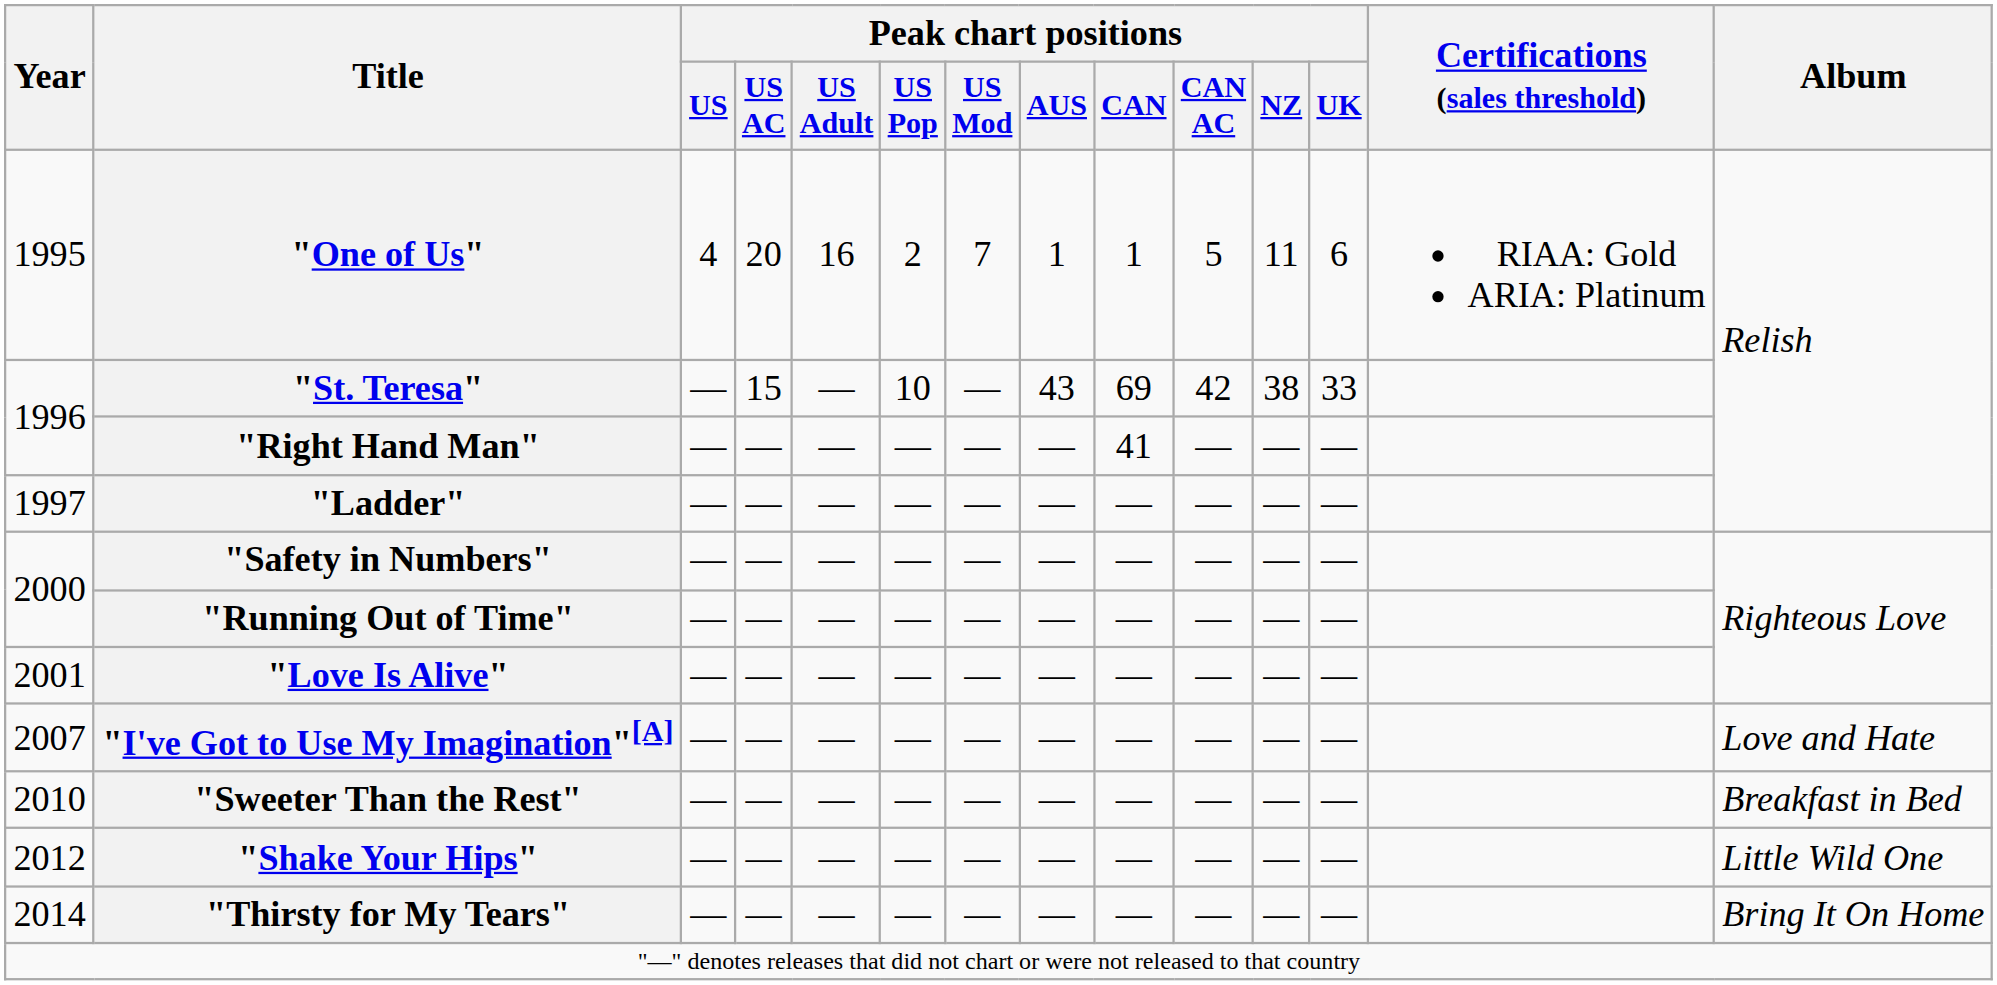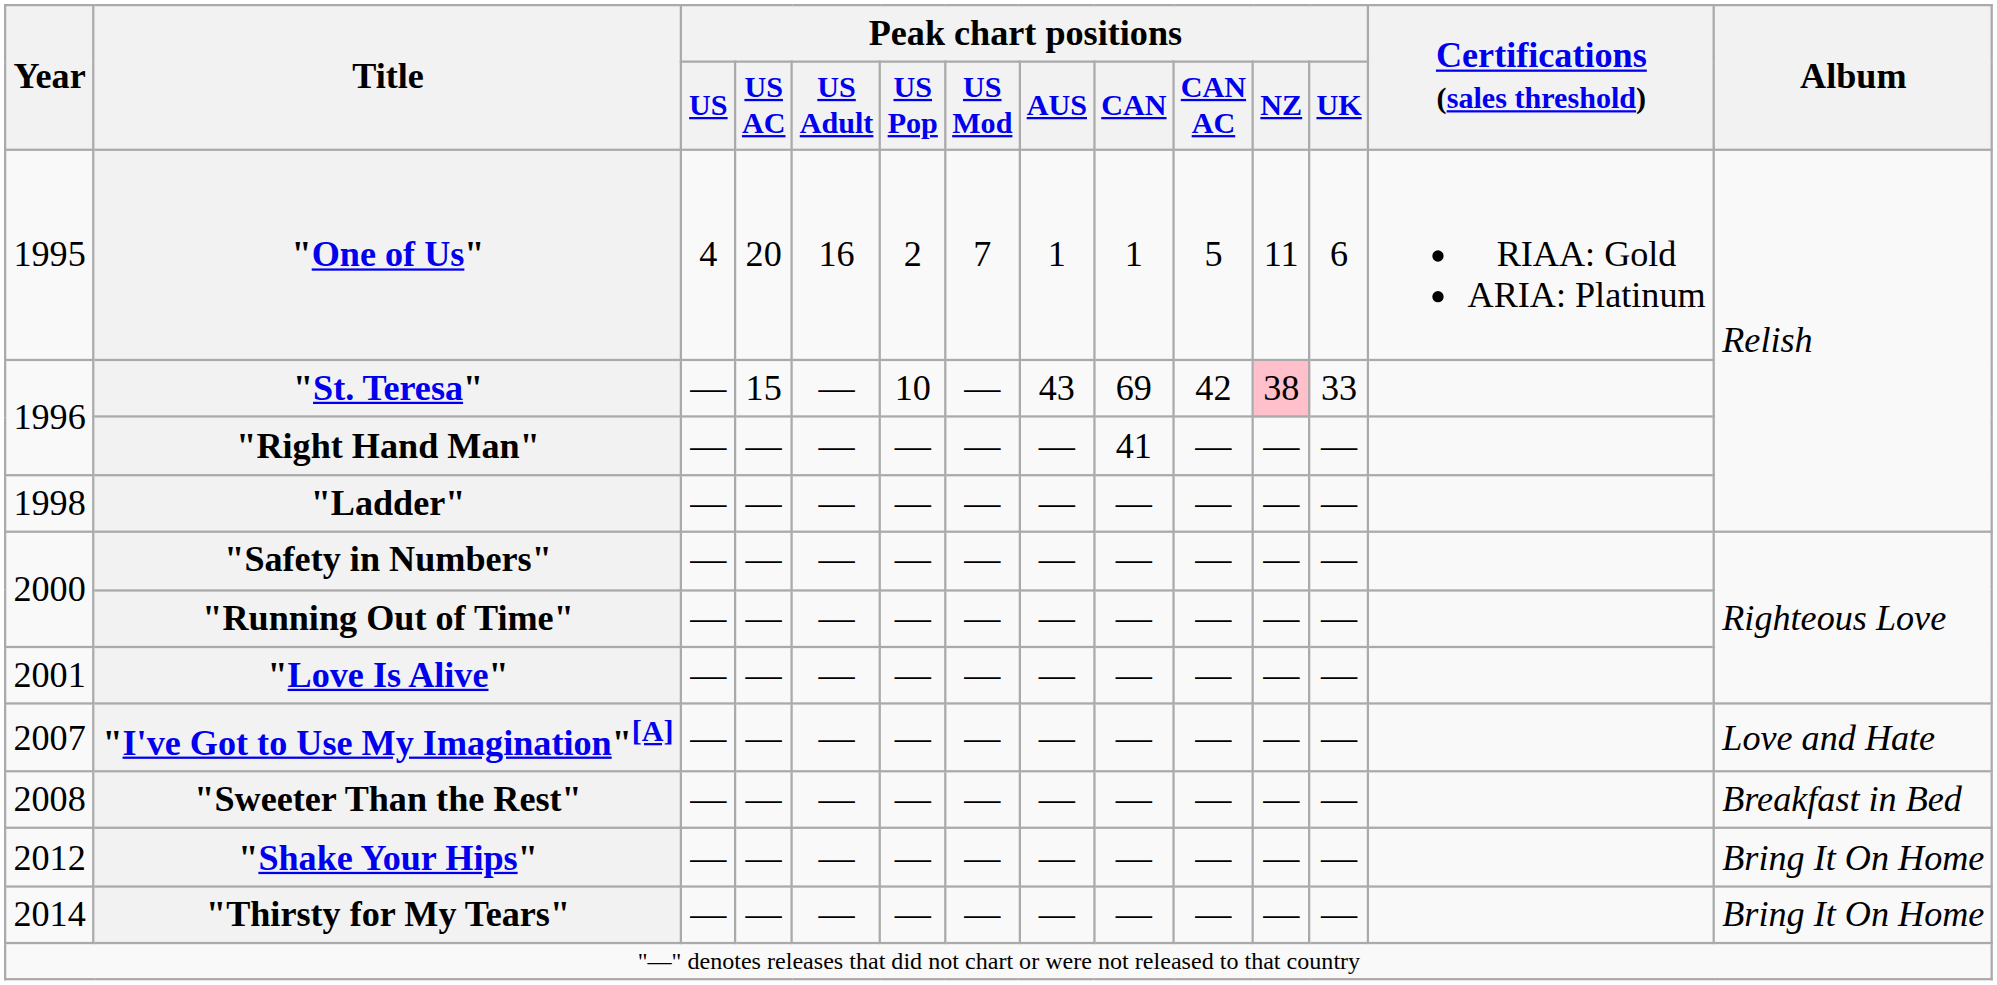"St. Teresa" | Peak chart positions / NZ: no background -> pink background
"Ladder" | Year: 1997 -> 1998
"Sweeter Than the Rest" | Year: 2010 -> 2008
"Shake Your Hips" | Album: Little Wild One -> Bring It On Home
